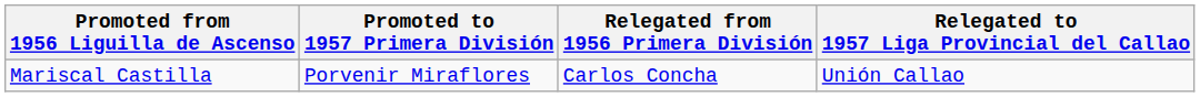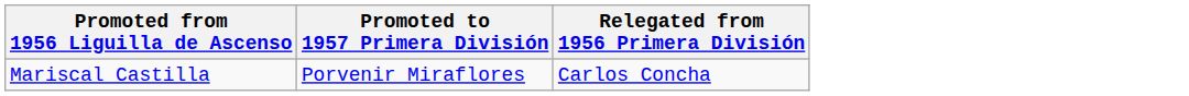- column: Relegated to 1957 Liga Provincial del Callao | Unión Callao
